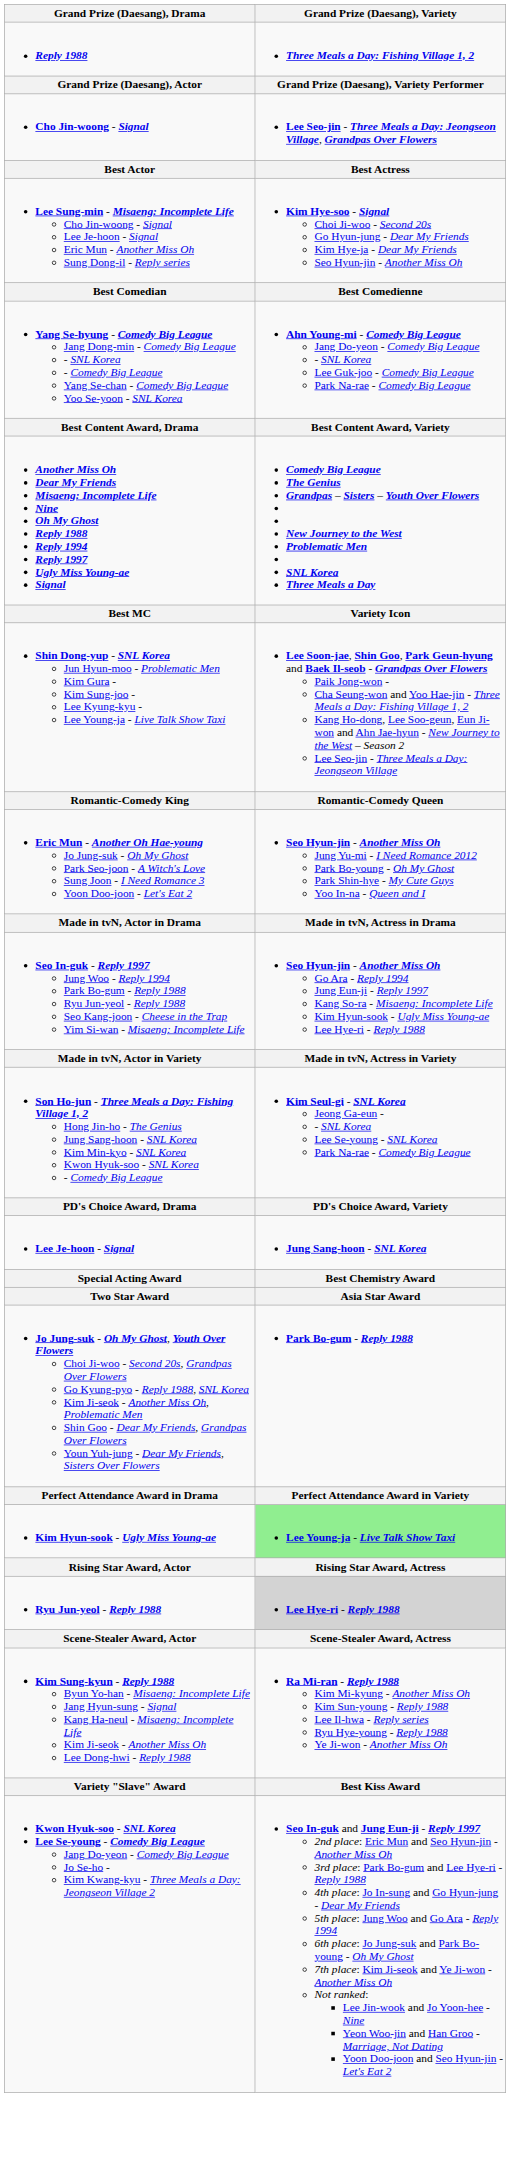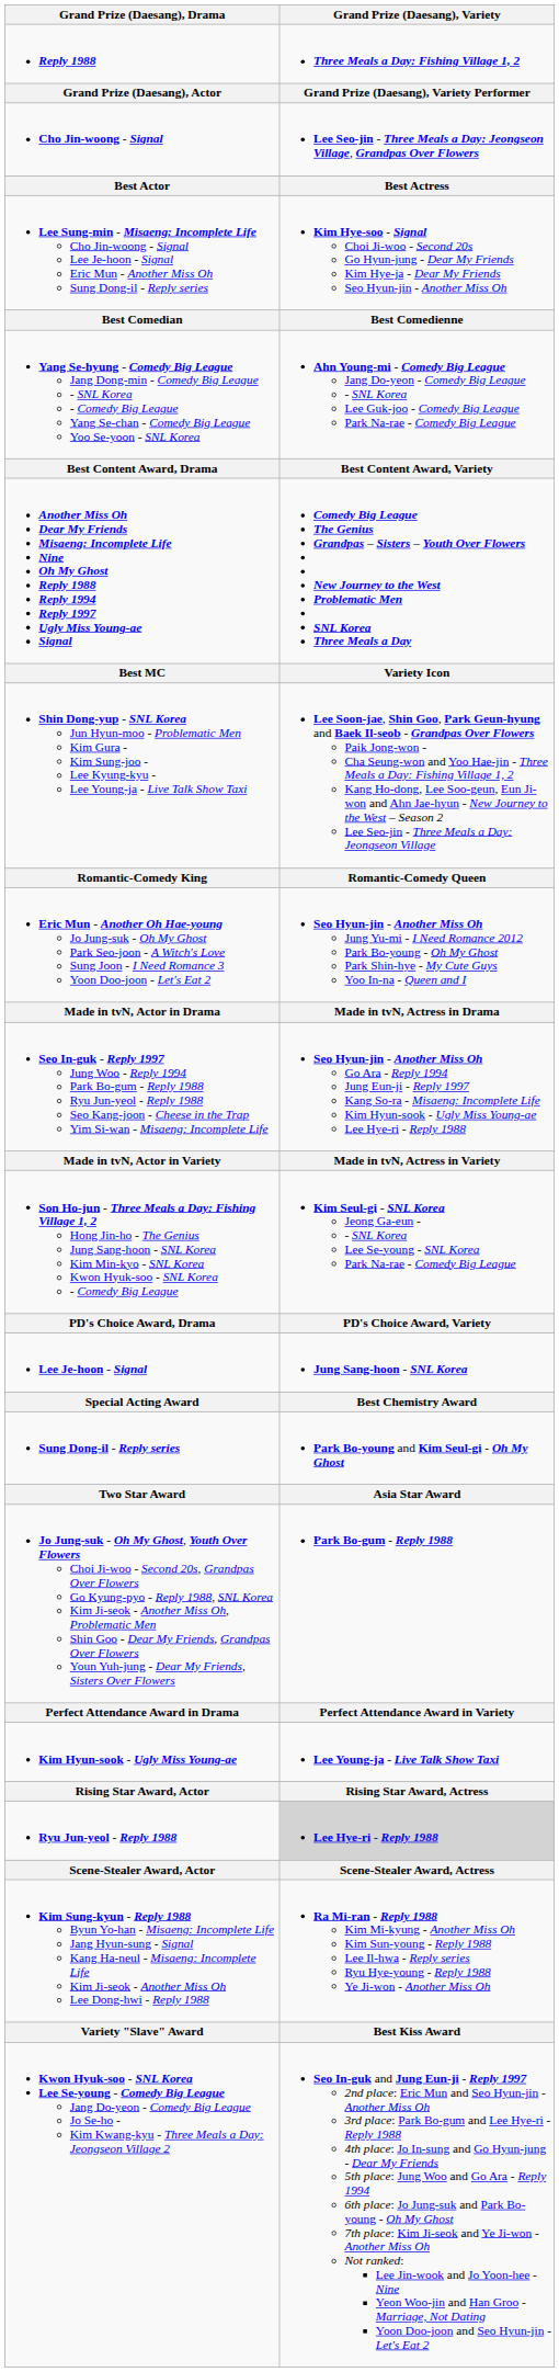+ row: Sung Dong-il - Reply series | Park Bo-young and Kim Seul-gi - Oh My Ghost
Kim Hyun-sook - Ugly Miss Young-ae | Grand Prize (Daesang), Variety: lightgreen background -> no background
